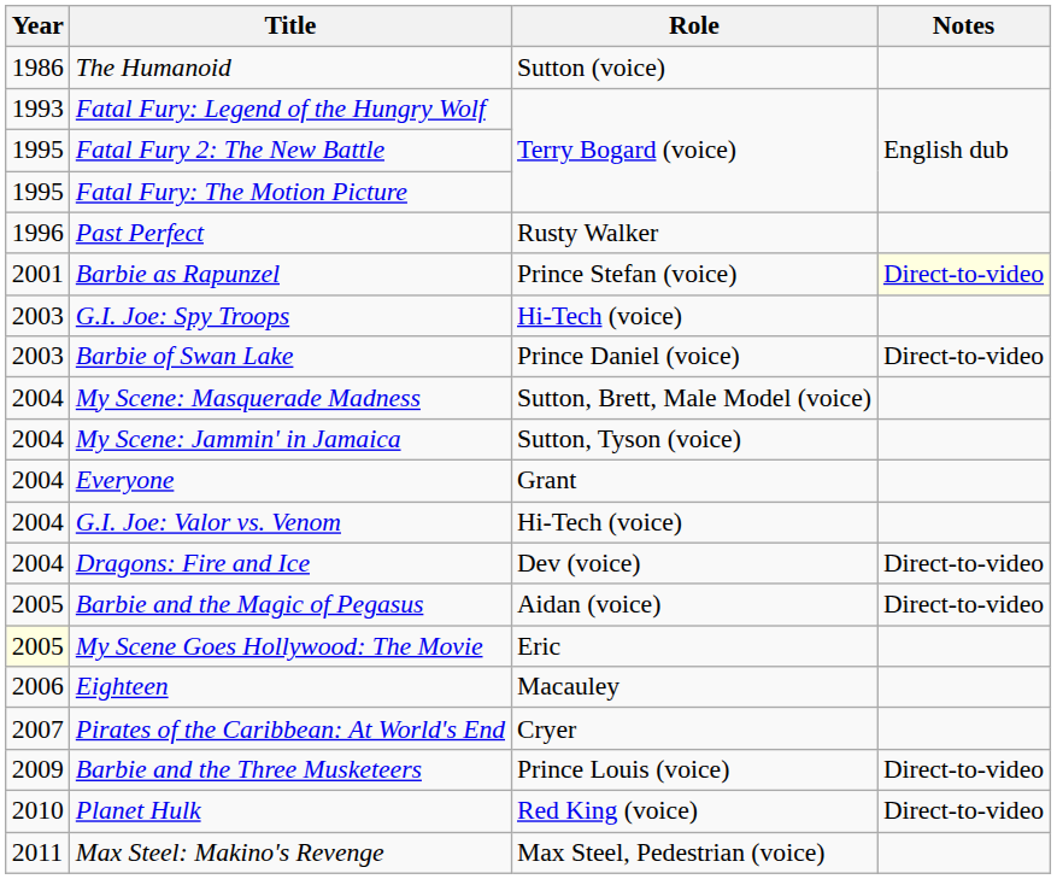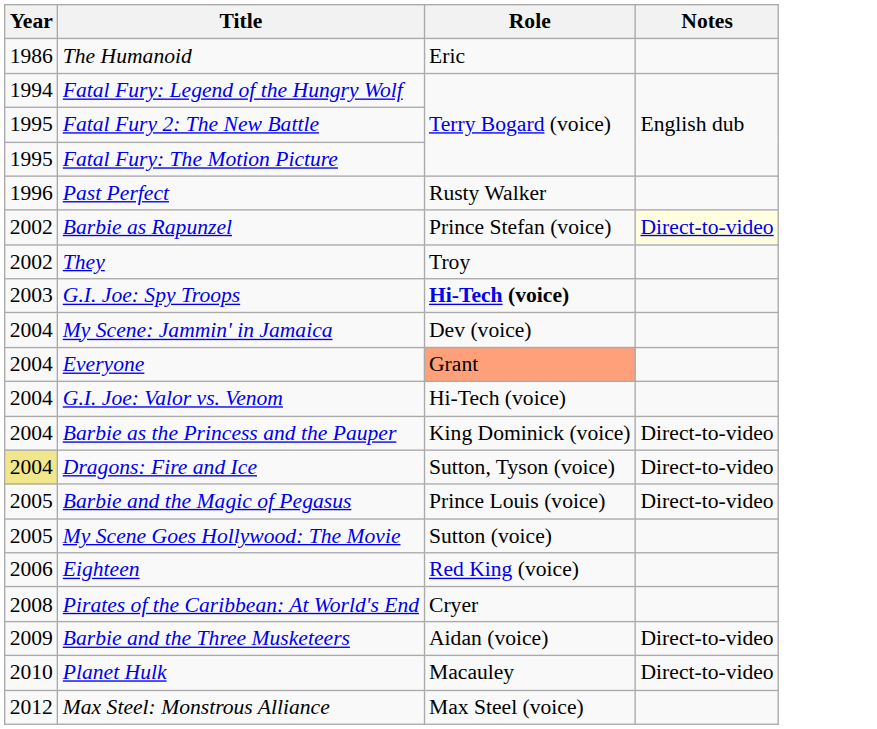The Humanoid | Role: Sutton (voice) -> Eric
Fatal Fury: Legend of the Hungry Wolf | Year: 1993 -> 1994
Barbie as Rapunzel | Year: 2001 -> 2002
+ row: 2002 | They | Troy
G.I. Joe: Spy Troops | Role: normal -> bold
- row: 2003 | Barbie of Swan Lake | Prince Daniel (voice) | Direct-to-video
- row: 2004 | My Scene: Masquerade Madness | Sutton, Brett, Male Model (voice)
My Scene: Jammin' in Jamaica | Role: Sutton, Tyson (voice) -> Dev (voice)
Everyone | Role: no background -> lightsalmon background
+ row: 2004 | Barbie as the Princess and the Pauper | King Dominick (voice) | Direct-to-video
Dragons: Fire and Ice | Year: no background -> khaki background
Dragons: Fire and Ice | Role: Dev (voice) -> Sutton, Tyson (voice)
Barbie and the Magic of Pegasus | Role: Aidan (voice) -> Prince Louis (voice)
My Scene Goes Hollywood: The Movie | Year: lightyellow background -> no background
My Scene Goes Hollywood: The Movie | Role: Eric -> Sutton (voice)
Eighteen | Role: Macauley -> Red King (voice)
Pirates of the Caribbean: At World's End | Year: 2007 -> 2008
Barbie and the Three Musketeers | Role: Prince Louis (voice) -> Aidan (voice)
Planet Hulk | Role: Red King (voice) -> Macauley
- row: 2011 | Max Steel: Makino's Revenge | Max Steel, Pedestrian (voice)
+ row: 2012 | Max Steel: Monstrous Alliance | Max Steel (voice)
